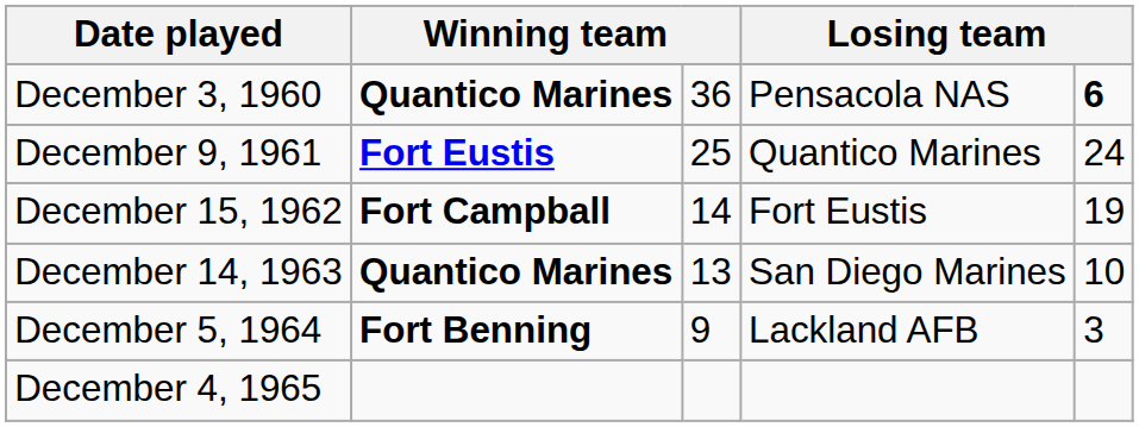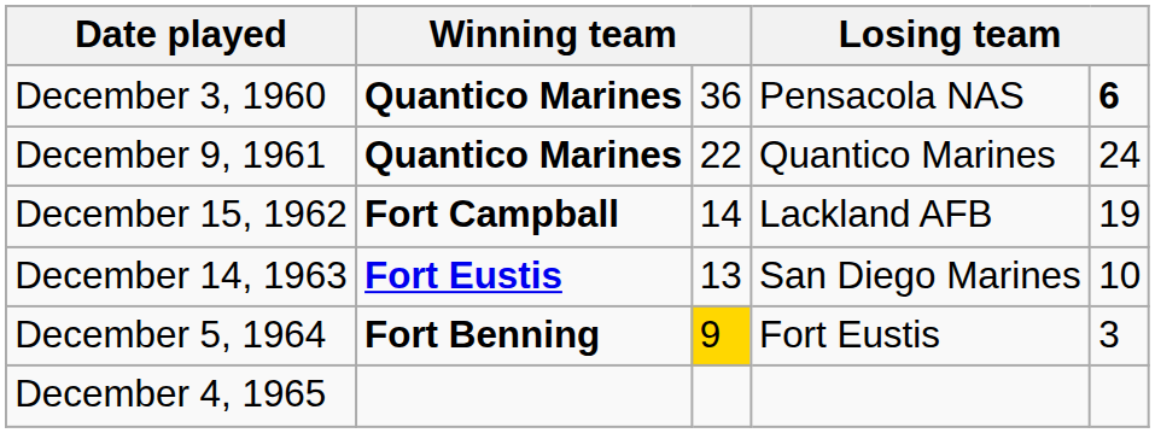December 9, 1961 | column 2: Fort Eustis -> Quantico Marines
December 9, 1961 | column 3: 25 -> 22
December 15, 1962 | column 4: Fort Eustis -> Lackland AFB
December 14, 1963 | column 2: Quantico Marines -> Fort Eustis
December 5, 1964 | column 3: no background -> gold background
December 5, 1964 | column 4: Lackland AFB -> Fort Eustis
